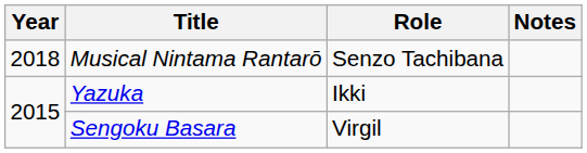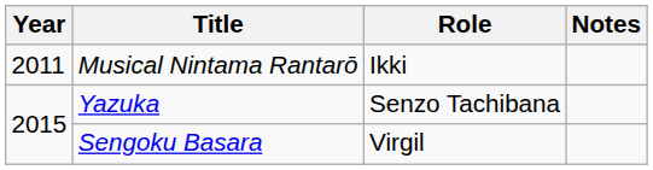Musical Nintama Rantarō | Year: 2018 -> 2011
Musical Nintama Rantarō | Role: Senzo Tachibana -> Ikki
Yazuka | Role: Ikki -> Senzo Tachibana
